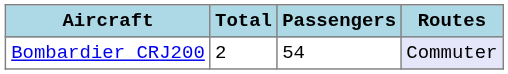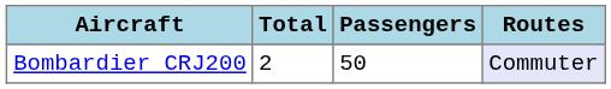Bombardier CRJ200 | Passengers: 54 -> 50
